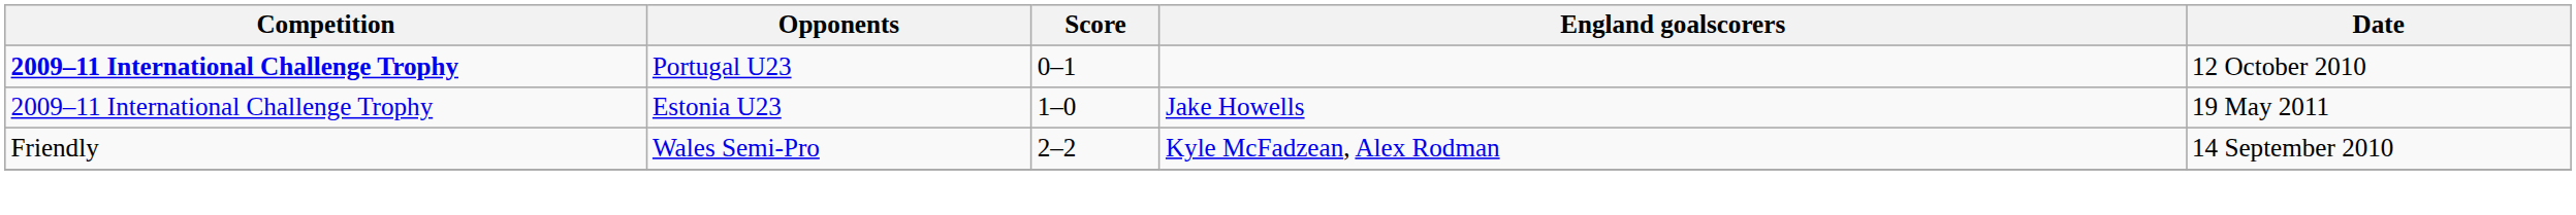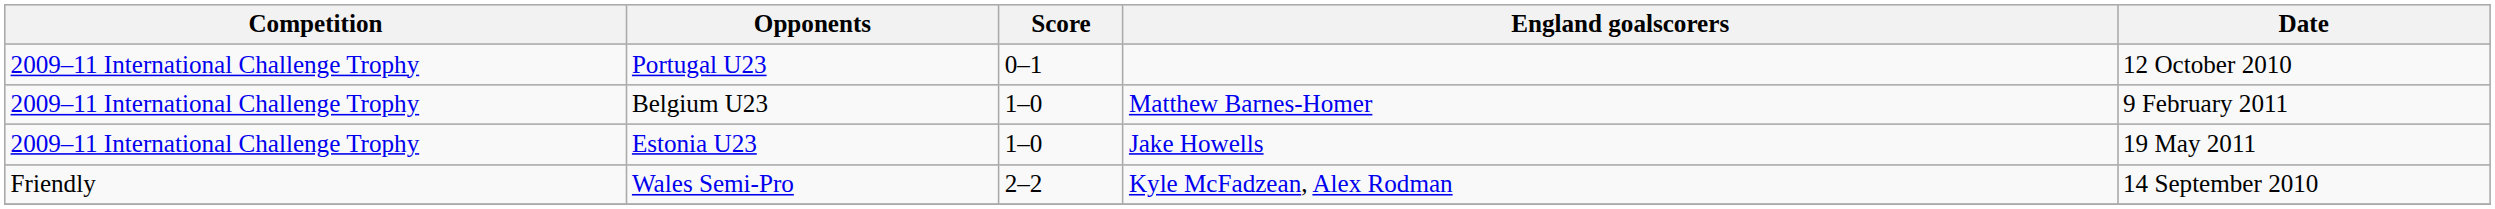Portugal U23 | Competition: bold -> normal
+ row: 2009–11 International Challenge Trophy | Belgium U23 | 1–0 | Matthew Barnes-Homer | 9 February 2011
